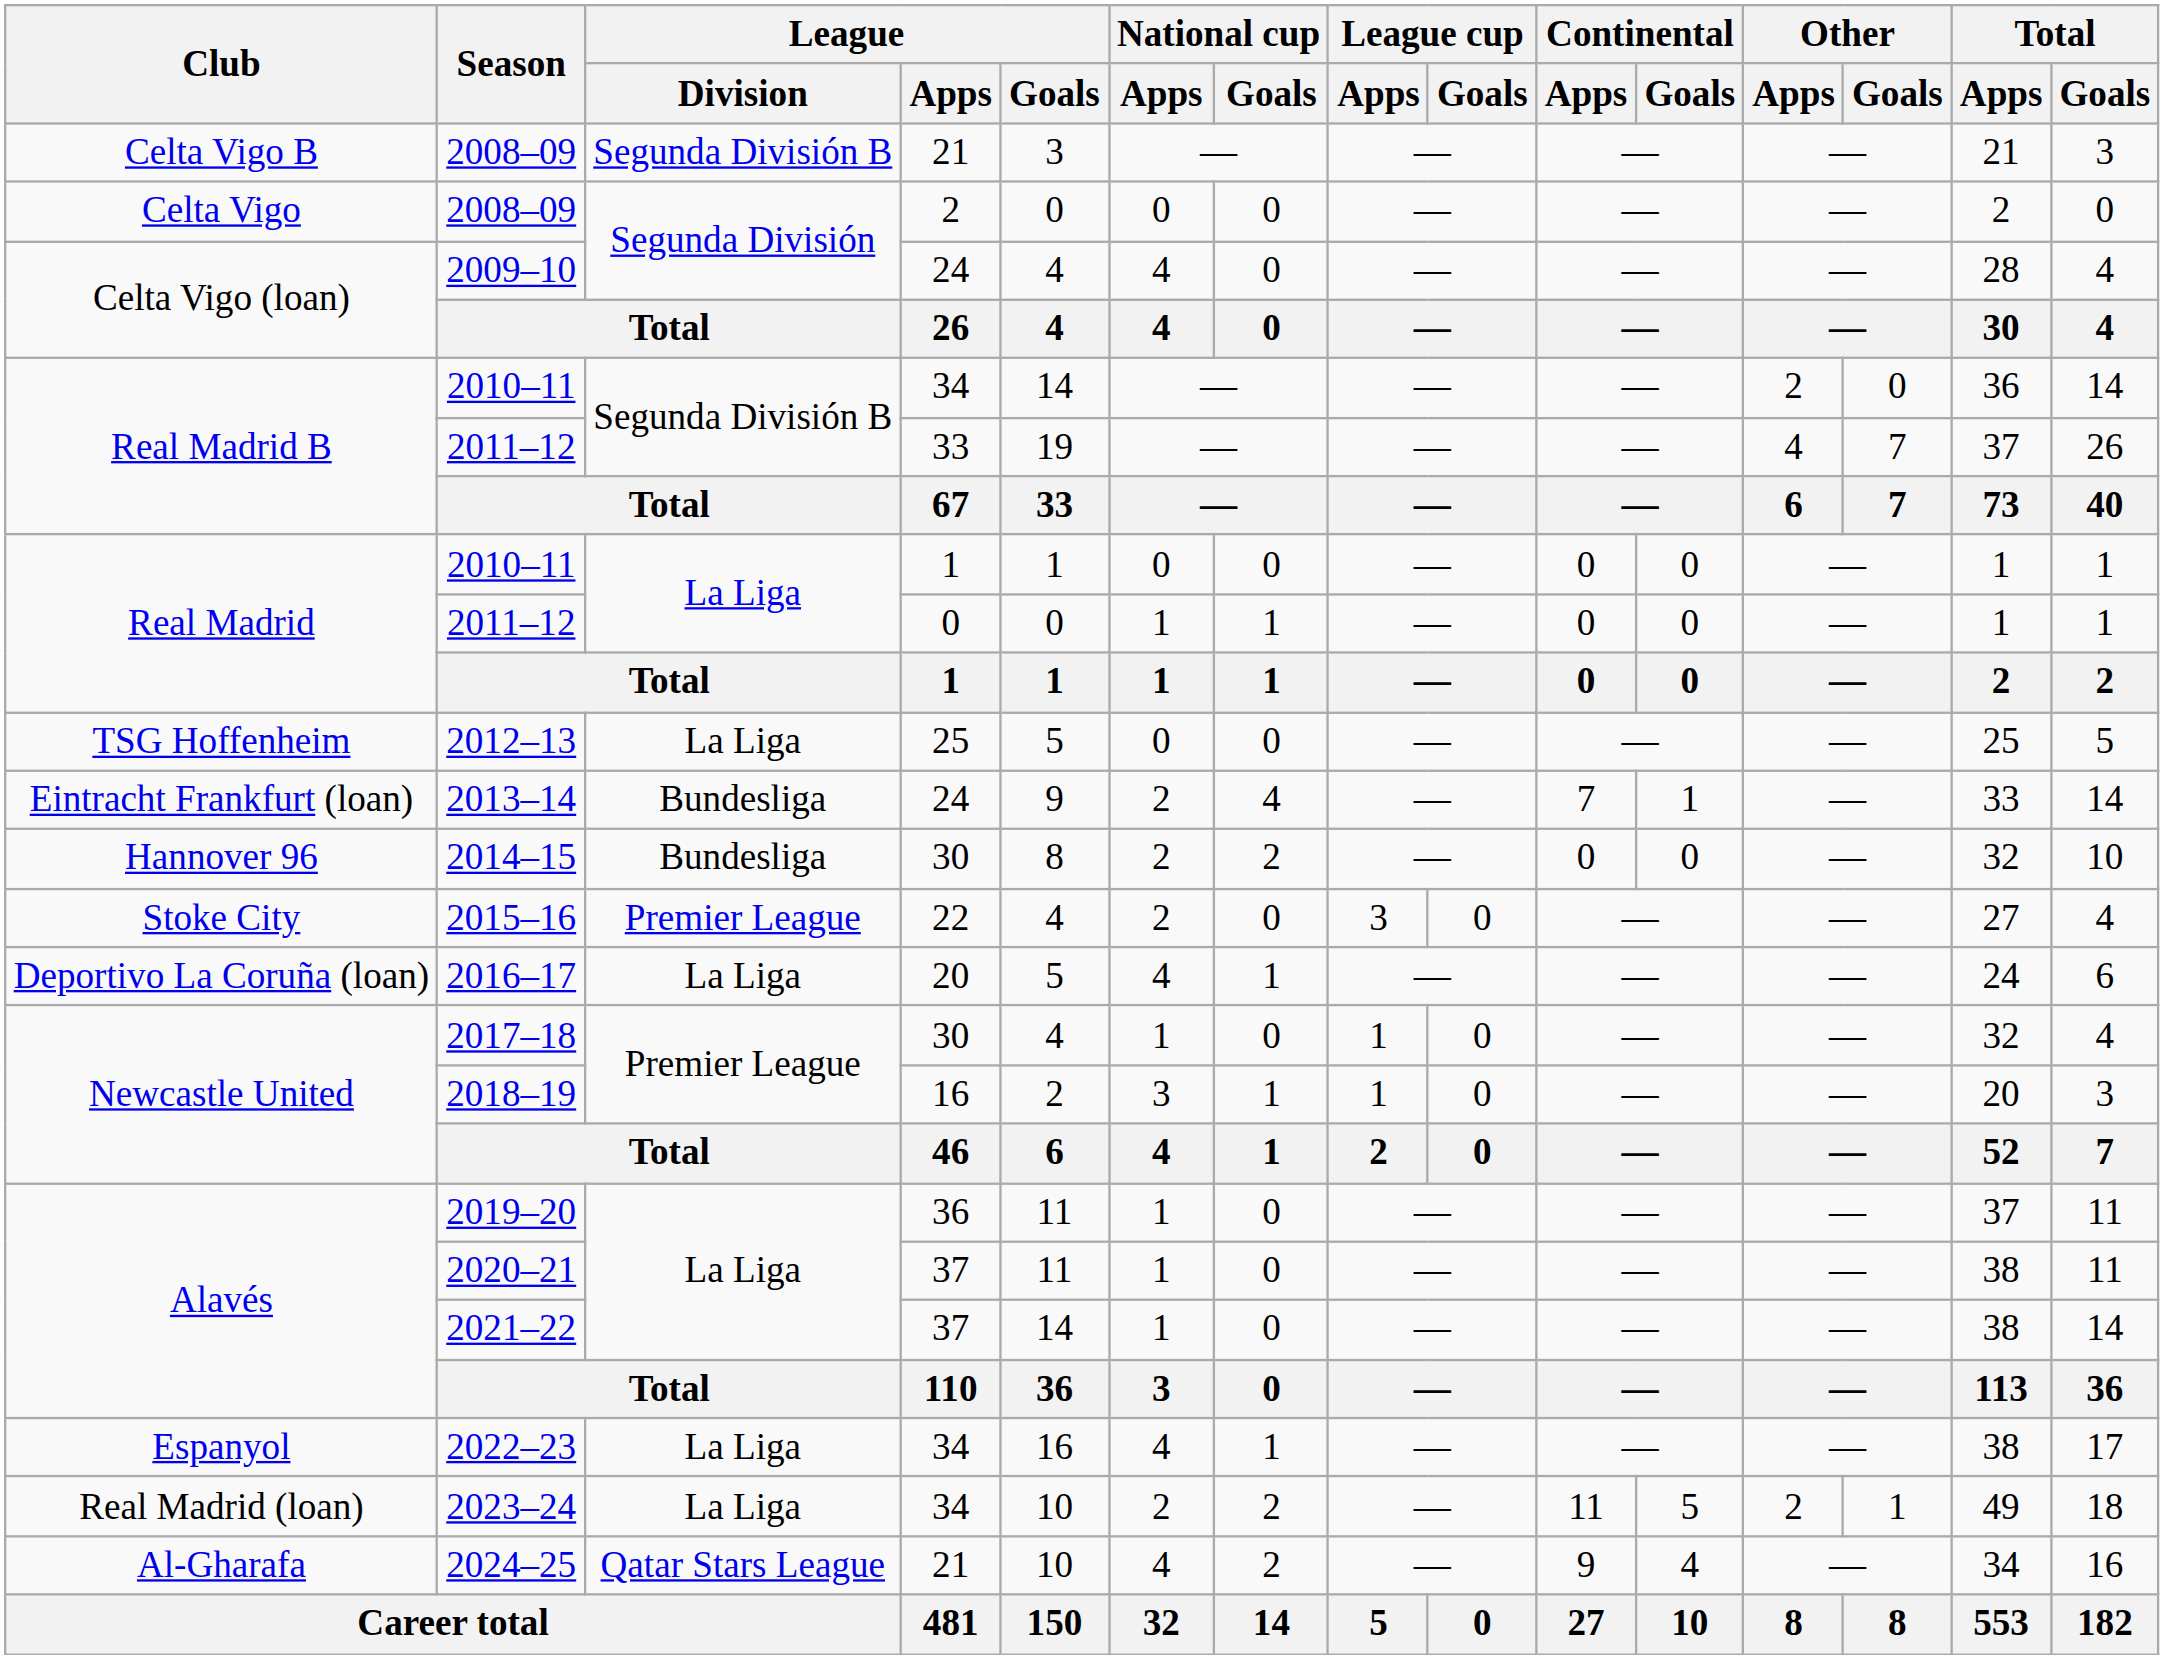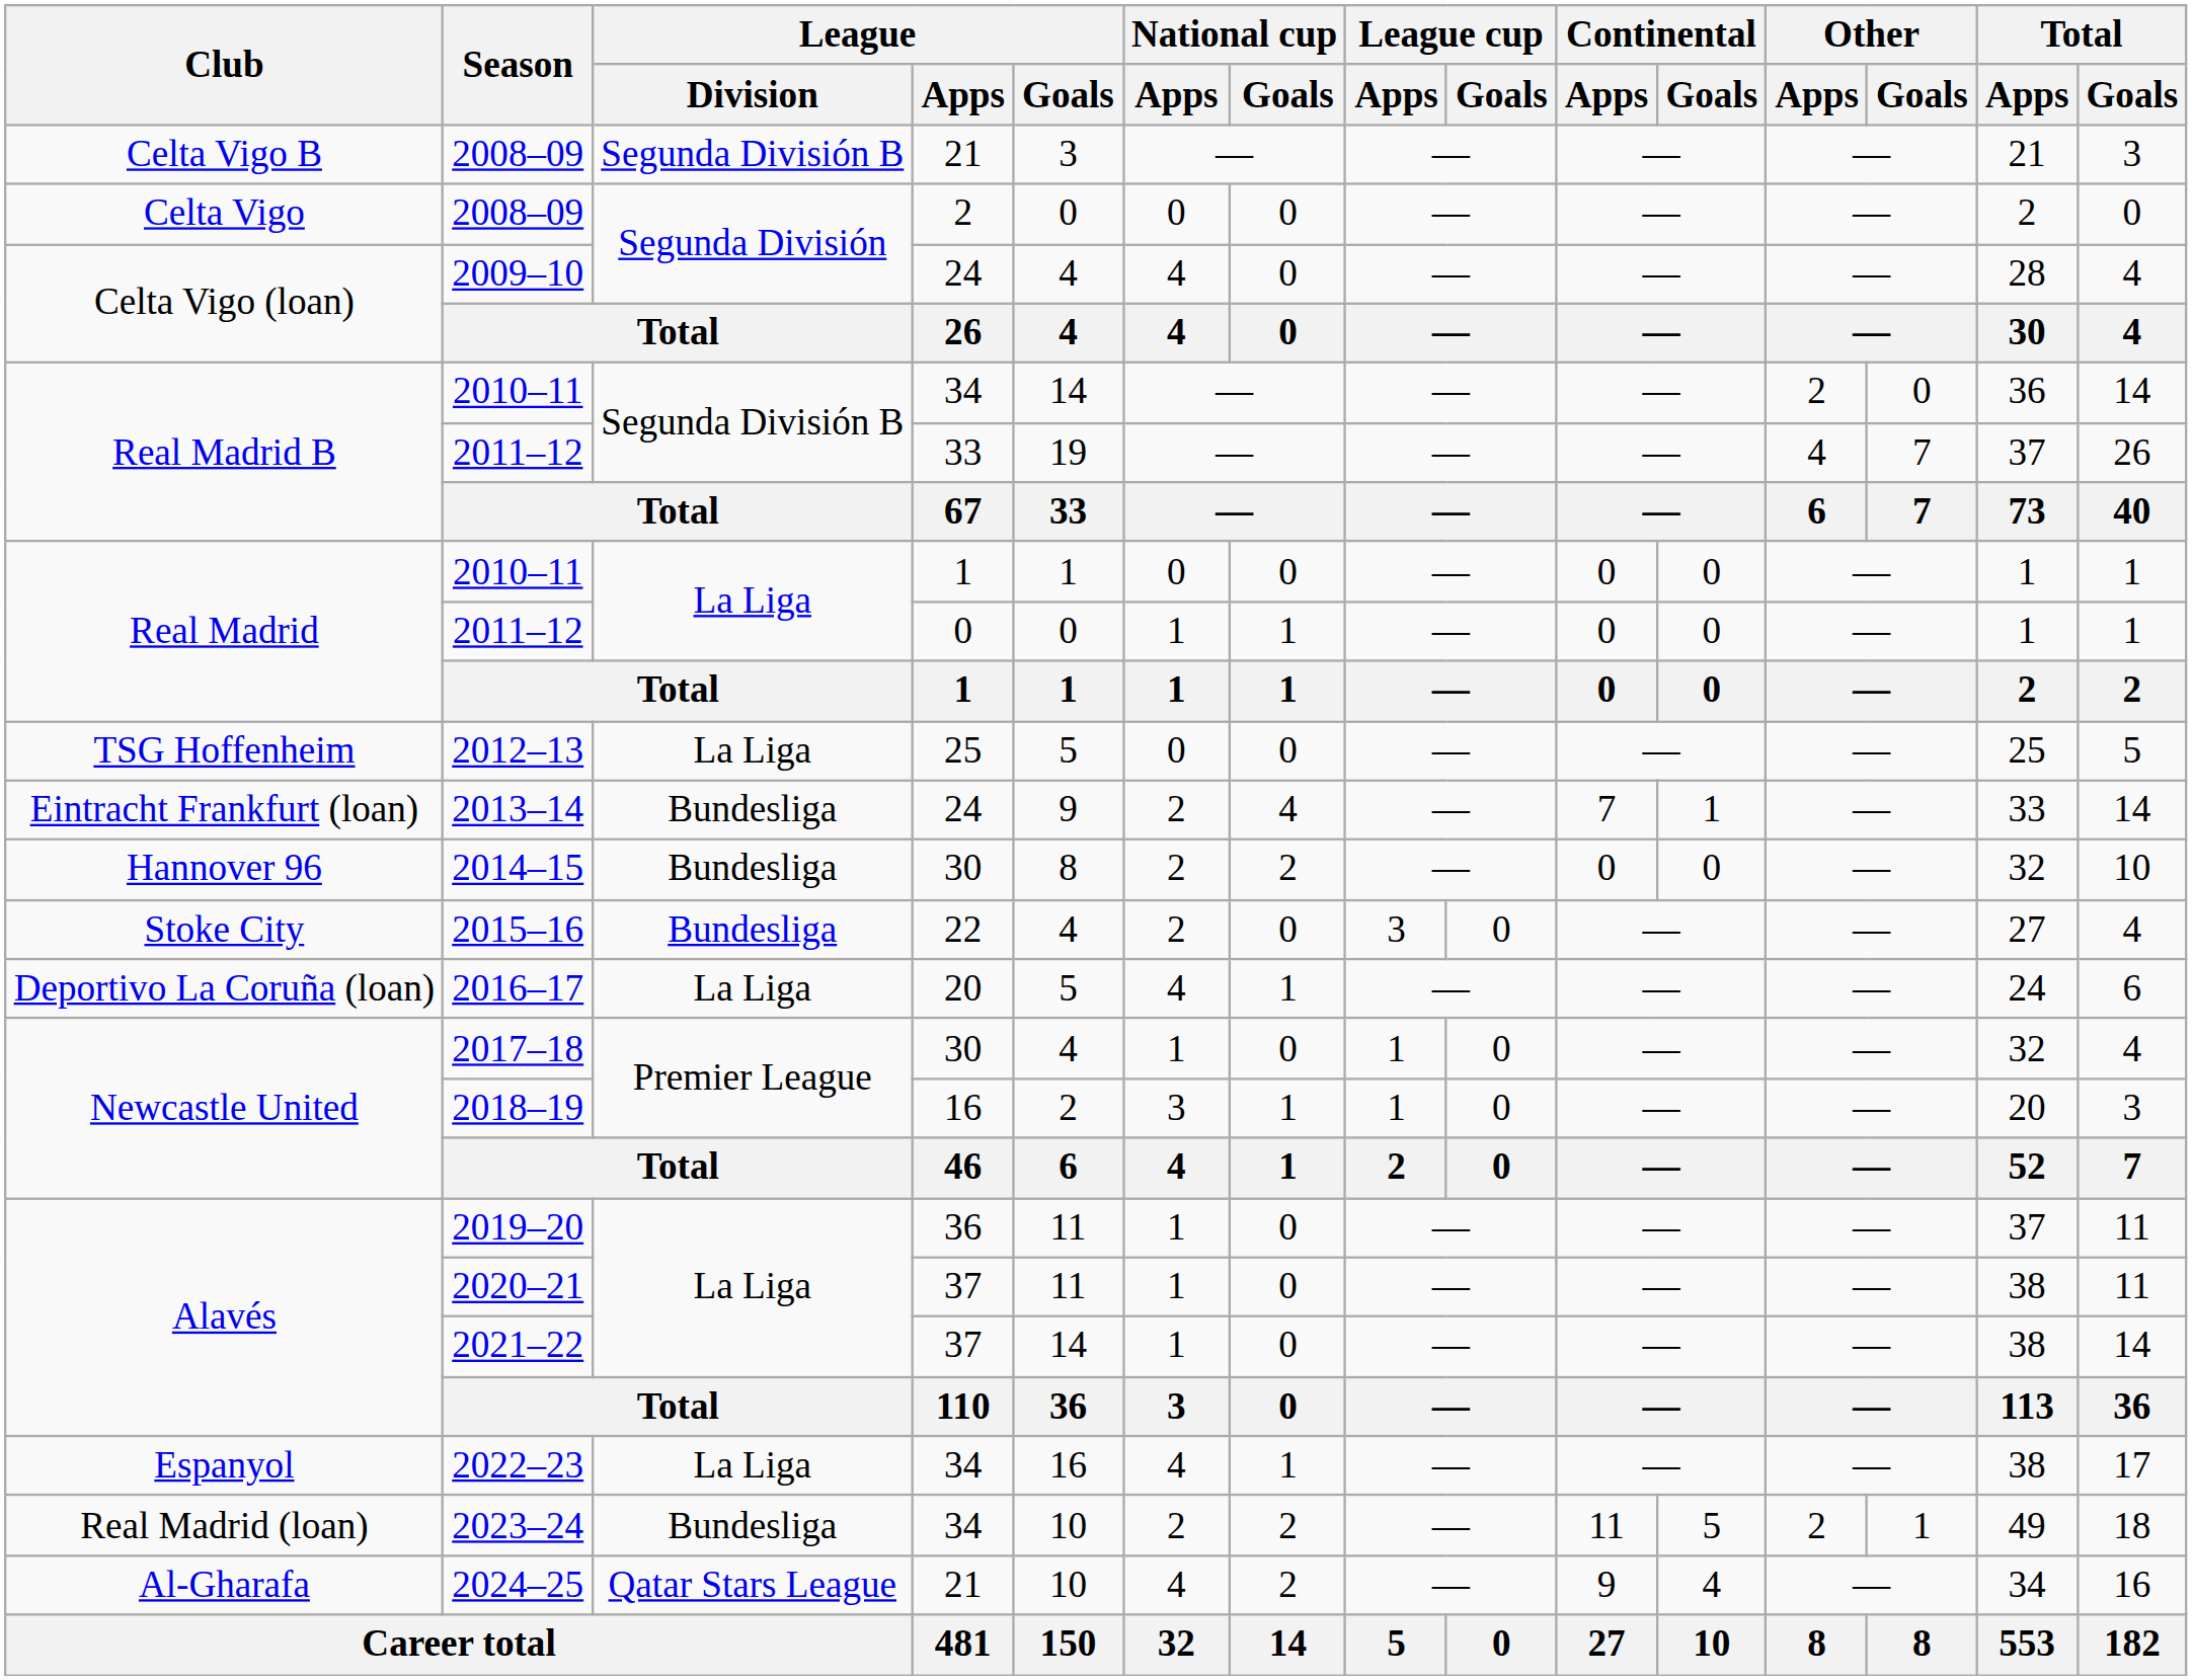2015–16 | League / Division: Premier League -> Bundesliga
2023–24 | League / Division: La Liga -> Bundesliga
